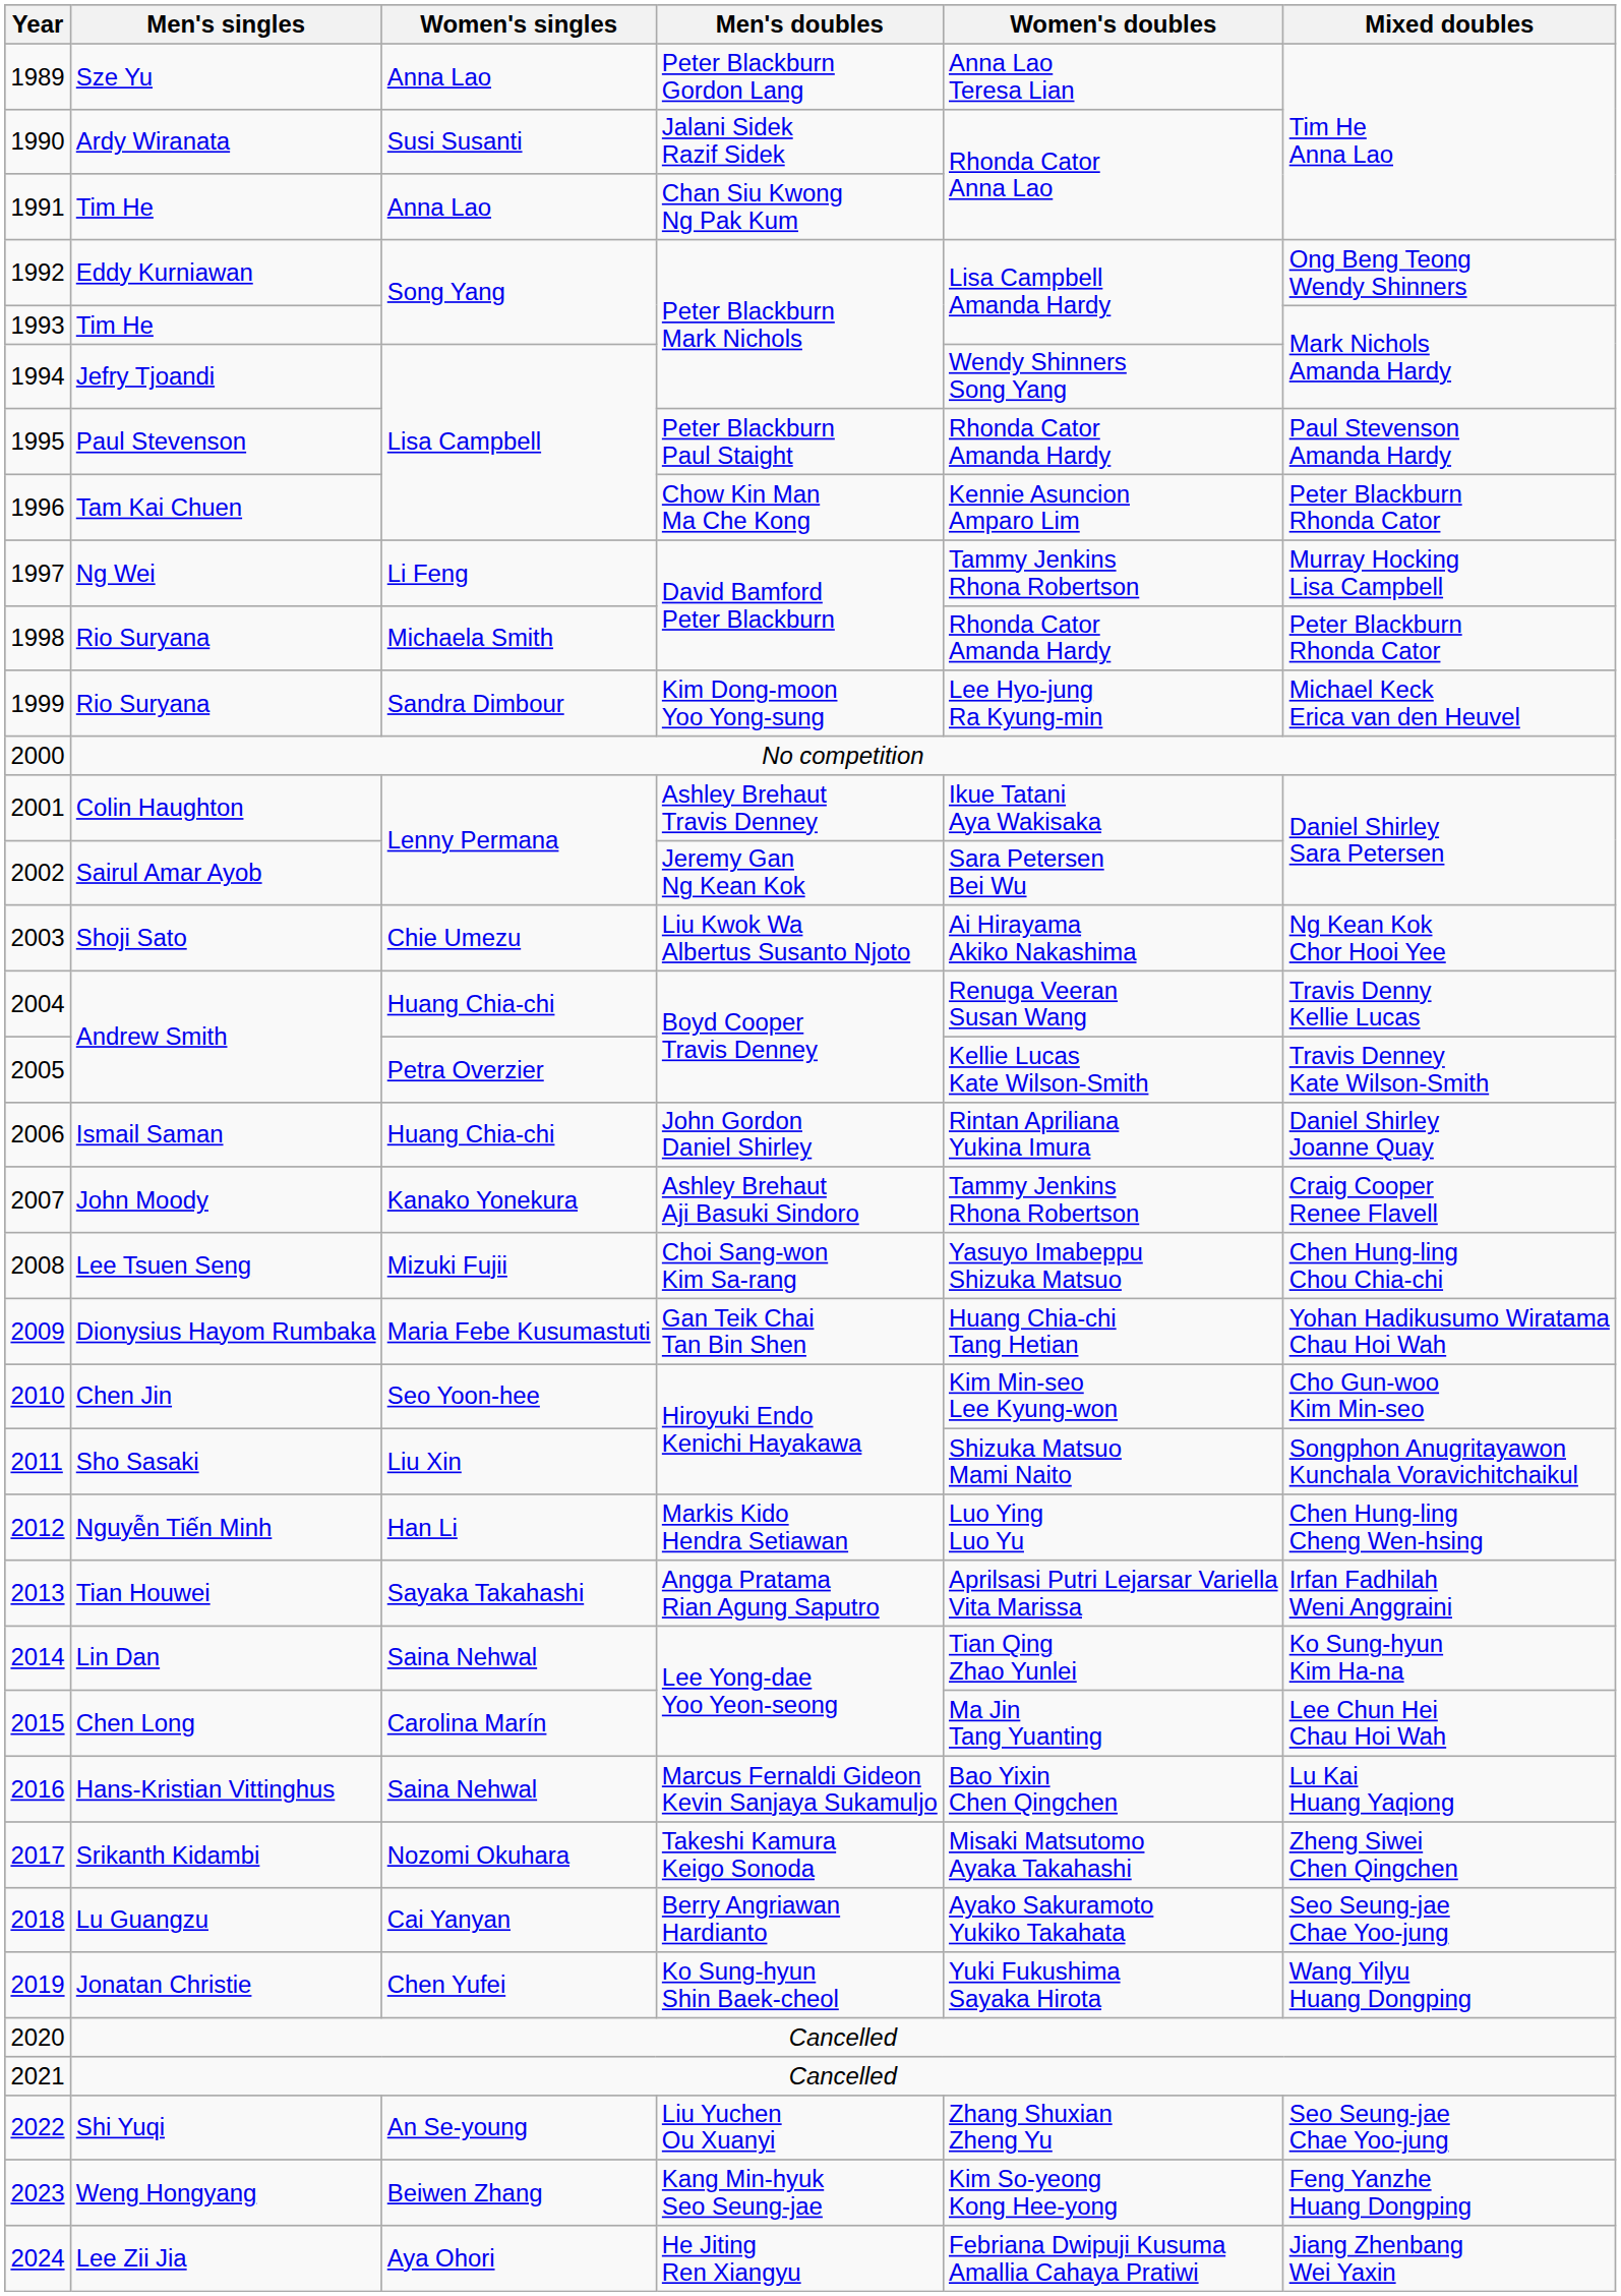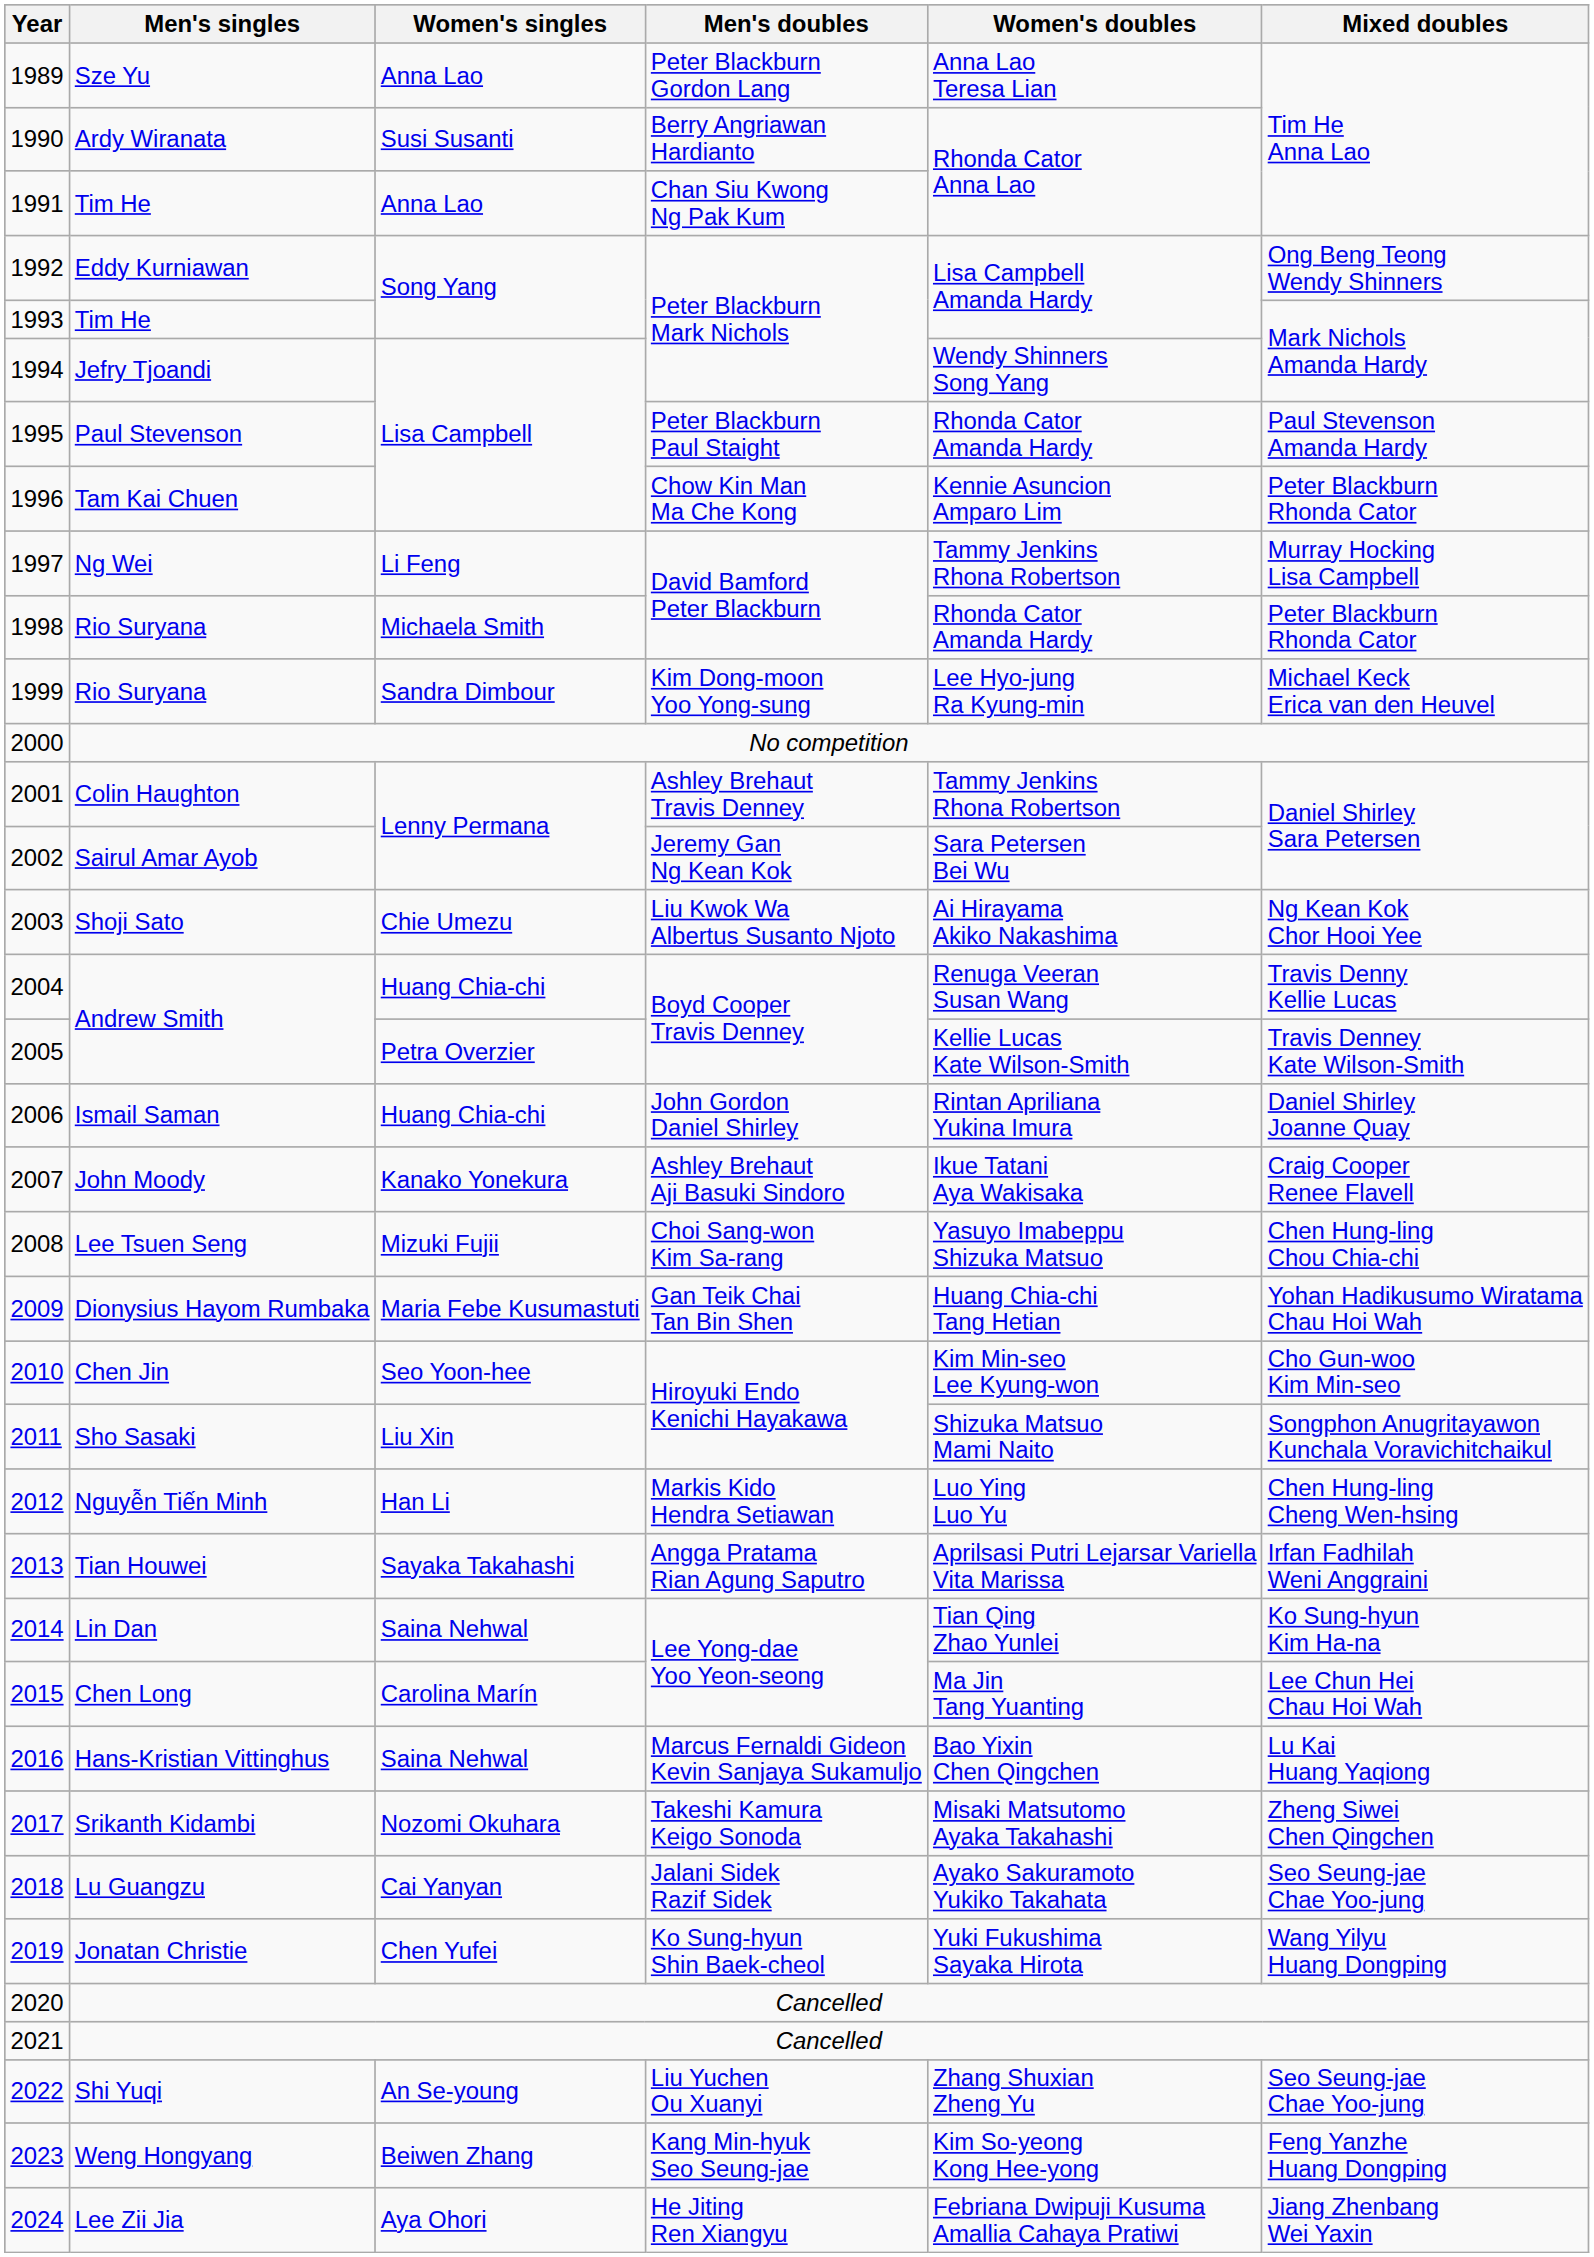1990 | Men's doubles: Jalani Sidek Razif Sidek -> Berry Angriawan Hardianto
2001 | Women's doubles: Ikue Tatani Aya Wakisaka -> Tammy Jenkins Rhona Robertson
2007 | Women's doubles: Tammy Jenkins Rhona Robertson -> Ikue Tatani Aya Wakisaka
2018 | Men's doubles: Berry Angriawan Hardianto -> Jalani Sidek Razif Sidek
